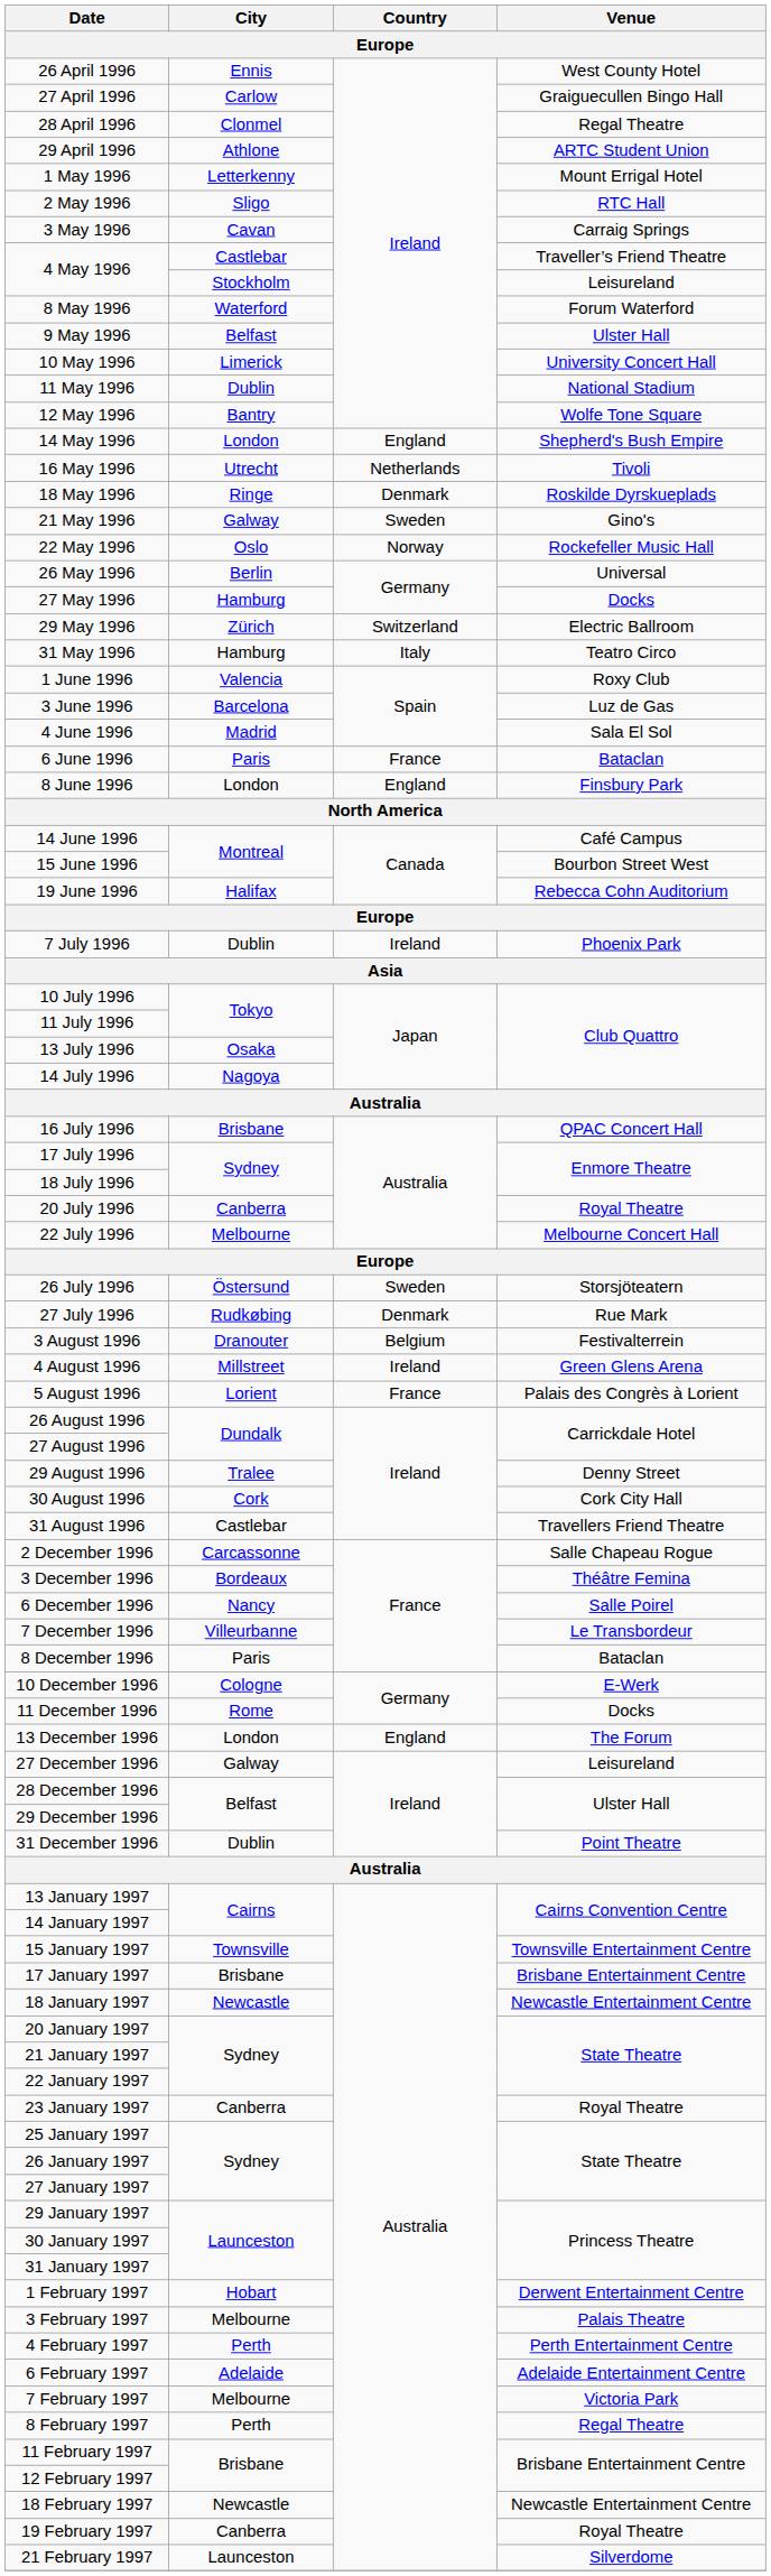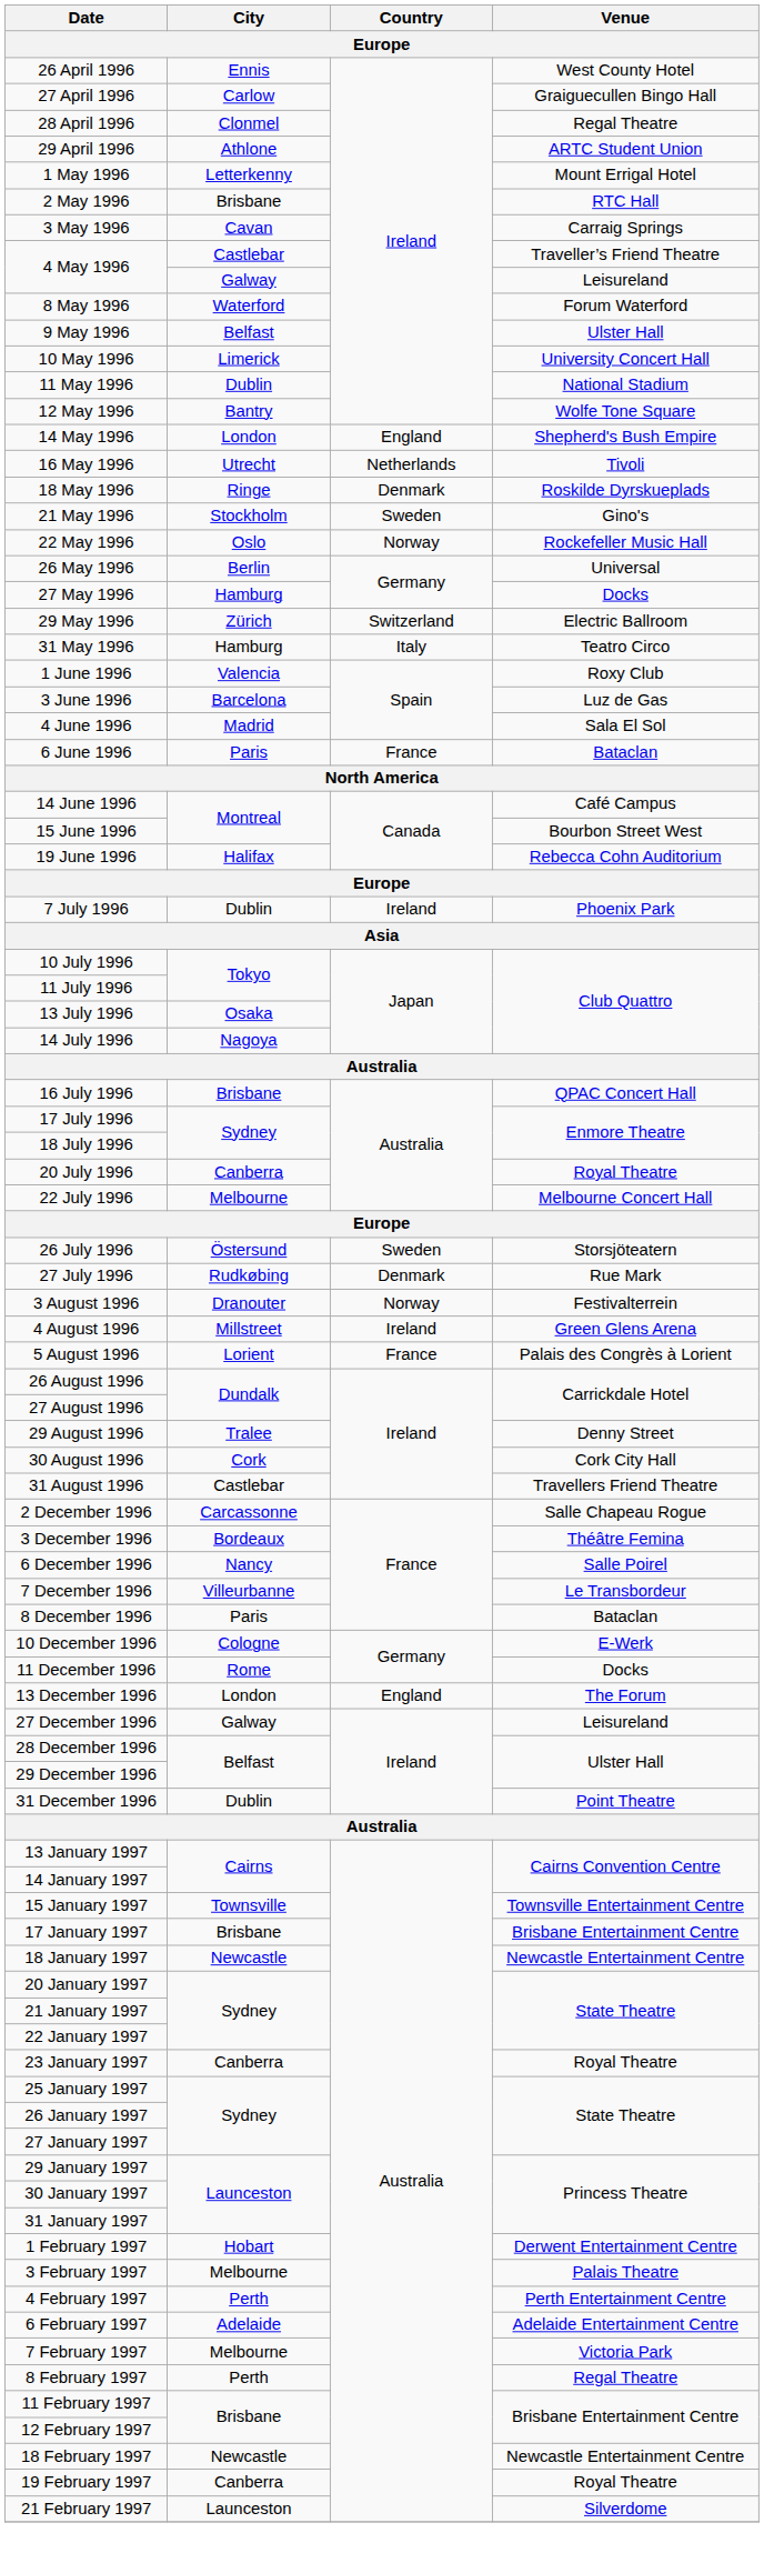2 May 1996 | City: Sligo -> Brisbane
4 May 1996 / Leisureland | City: Stockholm -> Galway
21 May 1996 | City: Galway -> Stockholm
- row: 8 June 1996 | London | England | Finsbury Park
3 August 1996 | Country: Belgium -> Norway
